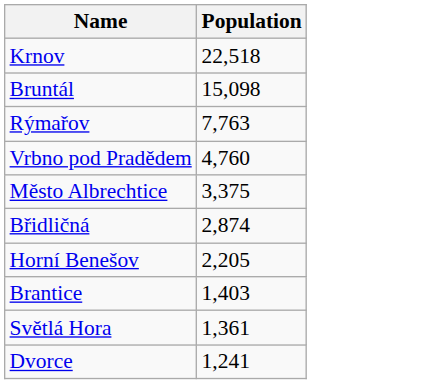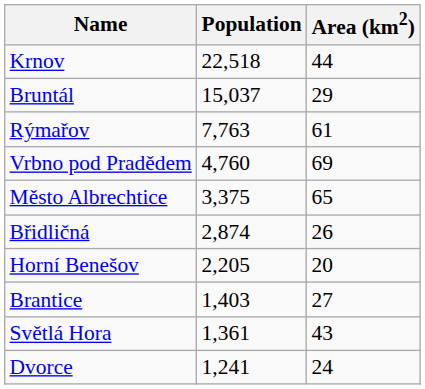+ column: Area (km2) | 44 | 29 | 61 | 69 | 65 | 26 | 20 | 27 | 43 | 24
Bruntál | Population: 15,098 -> 15,037
